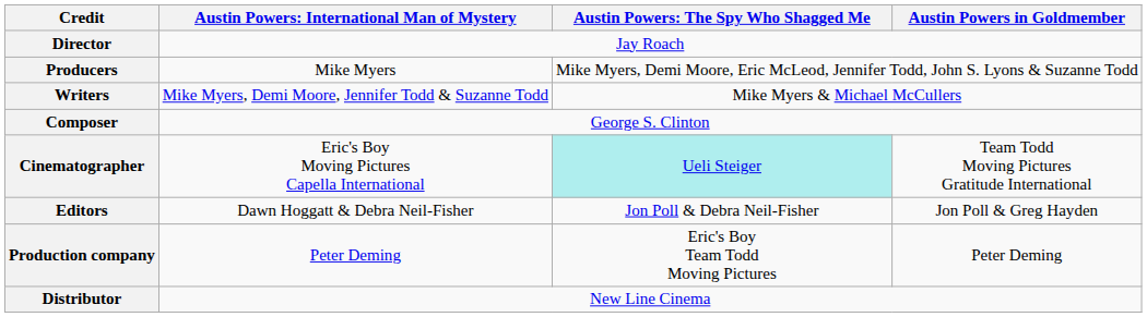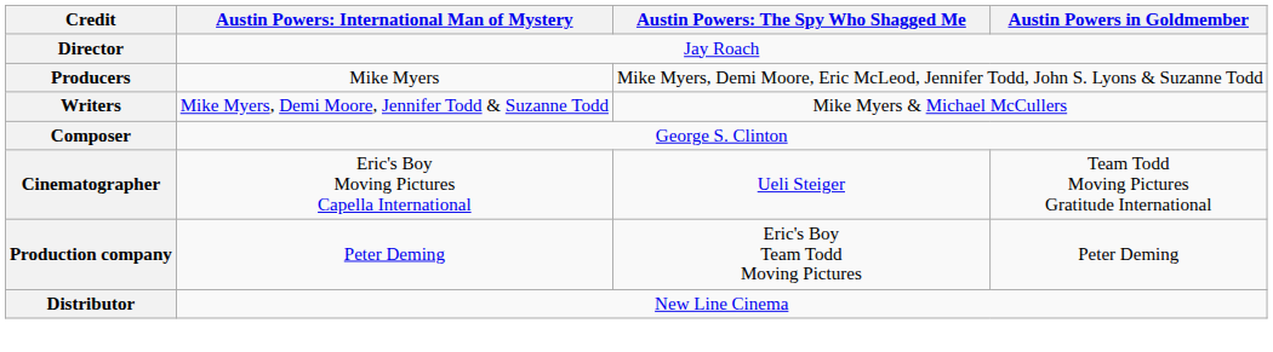Cinematographer | column 3: paleturquoise background -> no background
- row: Editors | Dawn Hoggatt & Debra Neil-Fisher | Jon Poll & Debra Neil-Fisher | Jon Poll & Greg Hayden
